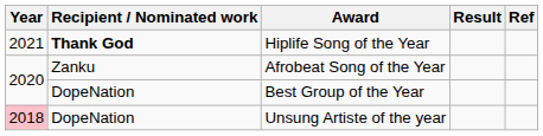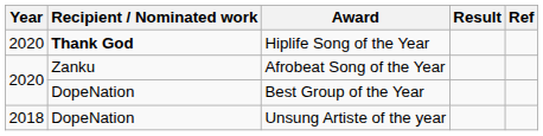Hiplife Song of the Year | Year: 2021 -> 2020
Unsung Artiste of the year | Year: pink background -> no background
